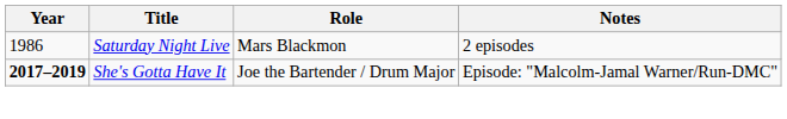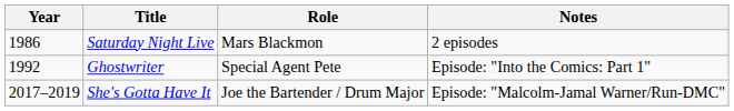+ row: 1992 | Ghostwriter | Special Agent Pete | Episode: "Into the Comics: Part 1"
She's Gotta Have It | Year: bold -> normal
